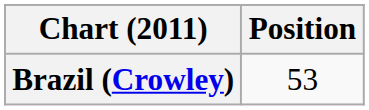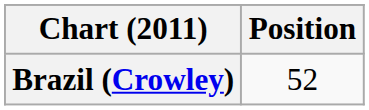Brazil (Crowley) | Position: 53 -> 52
